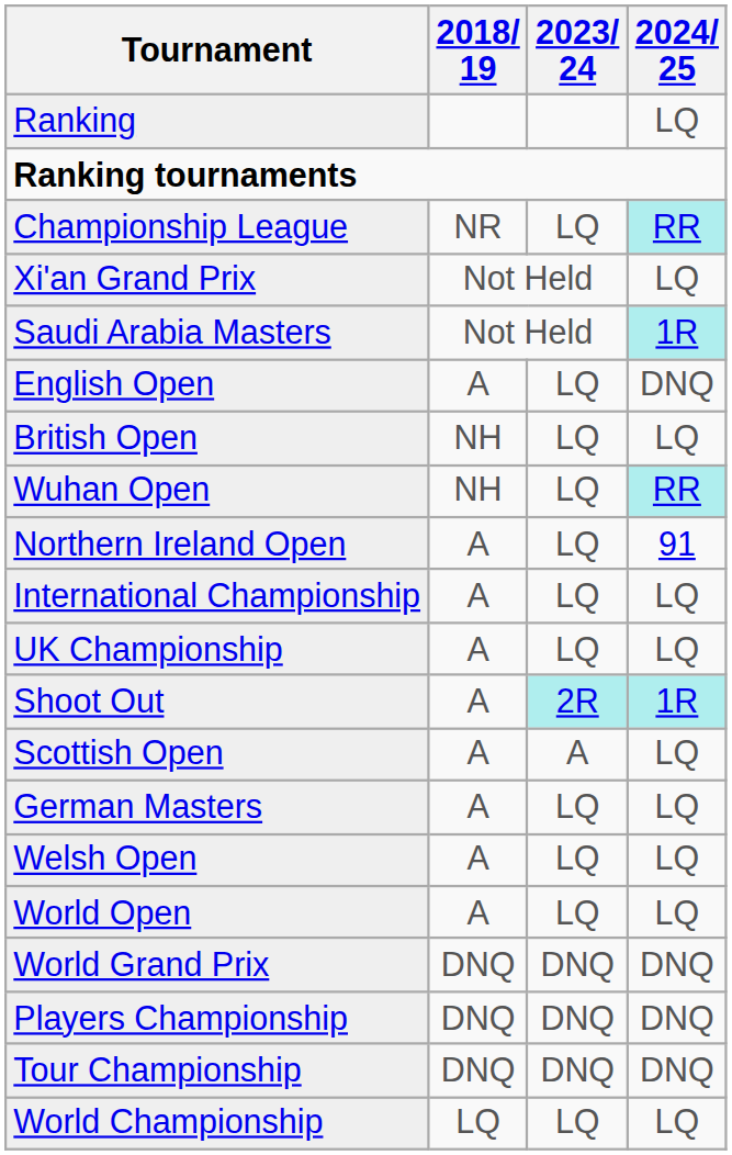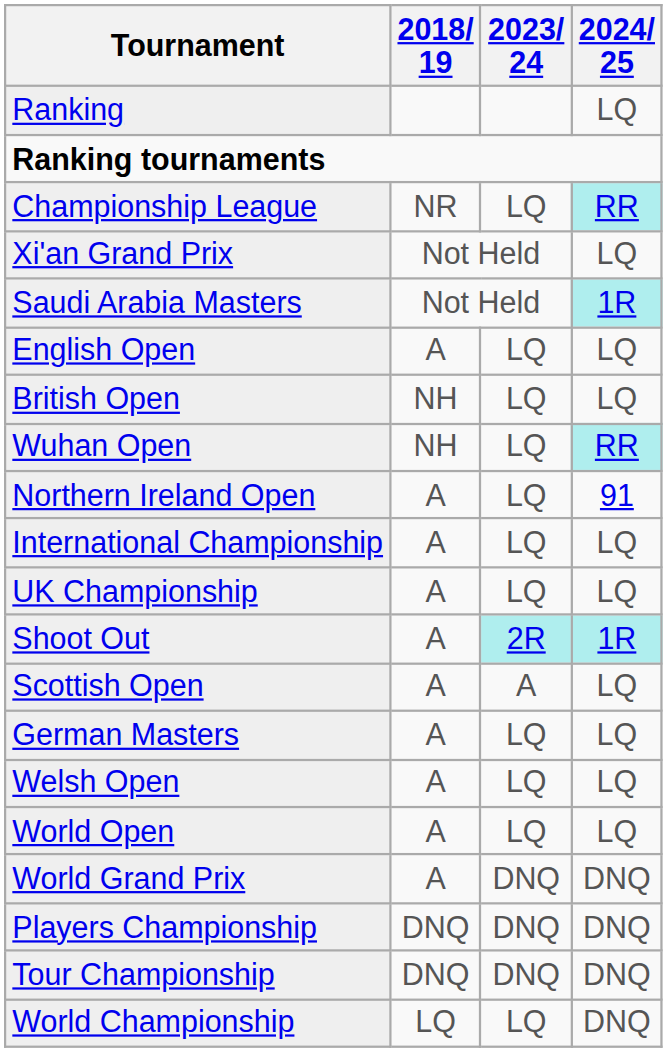English Open | 2024/ 25: DNQ -> LQ
World Grand Prix | 2018/ 19: DNQ -> A
World Championship | 2024/ 25: LQ -> DNQ
